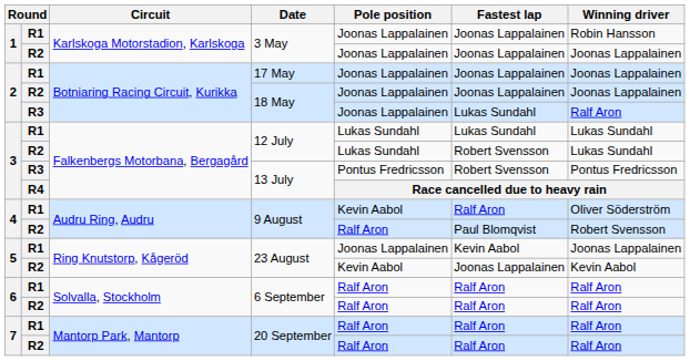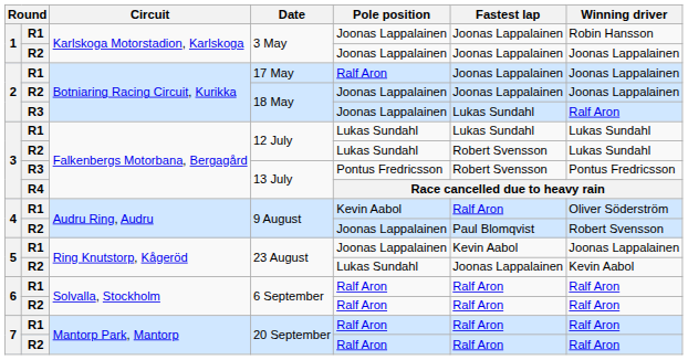17 May | Pole position: Joonas Lappalainen -> Ralf Aron
R2 / 9 August | Pole position: Ralf Aron -> Joonas Lappalainen
R2 / 23 August | Pole position: Kevin Aabol -> Lukas Sundahl
